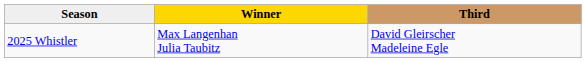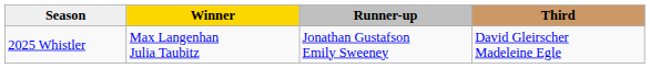+ column: Runner-up | Jonathan Gustafson Emily Sweeney
